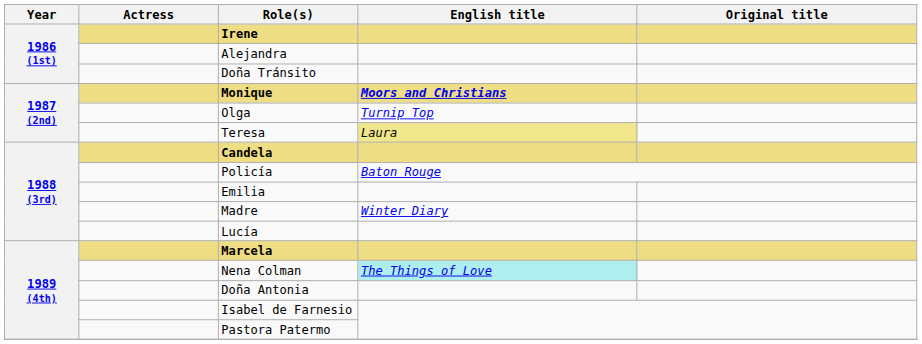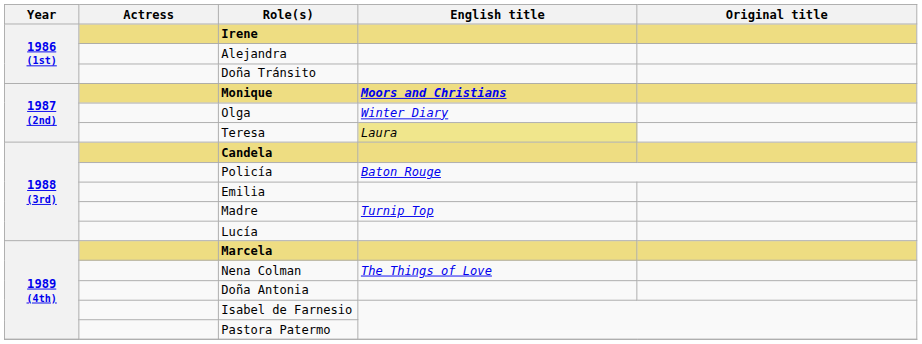Olga | English title: Turnip Top -> Winter Diary
Madre | English title: Winter Diary -> Turnip Top
Nena Colman | English title: paleturquoise background -> no background
